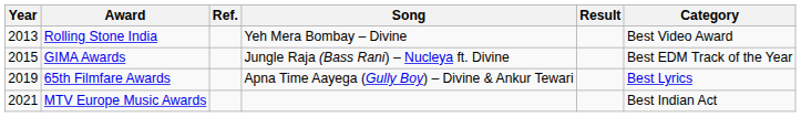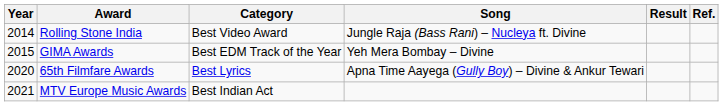columns swapped: Category <-> Ref.
Rolling Stone India | Year: 2013 -> 2014
Rolling Stone India | Song: Yeh Mera Bombay – Divine -> Jungle Raja (Bass Rani) – Nucleya ft. Divine
GIMA Awards | Song: Jungle Raja (Bass Rani) – Nucleya ft. Divine -> Yeh Mera Bombay – Divine
65th Filmfare Awards | Year: 2019 -> 2020
